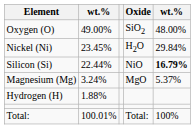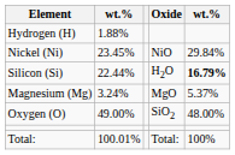rows swapped: Oxygen (O) <-> Hydrogen (H)
Nickel (Ni) | Oxide: H2O -> NiO
Silicon (Si) | Oxide: NiO -> H2O
